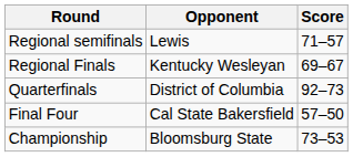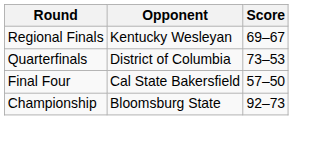- row: Regional semifinals | Lewis | 71–57
Quarterfinals | Score: 92–73 -> 73–53
Championship | Score: 73–53 -> 92–73
